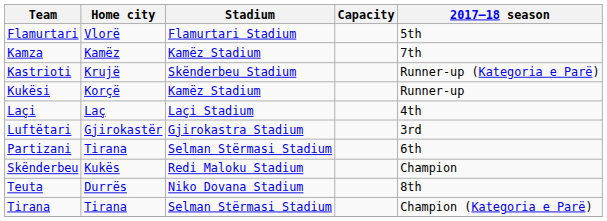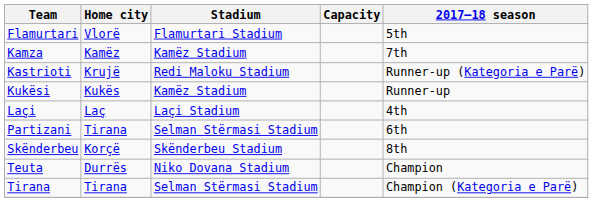Kastrioti | Stadium: Skënderbeu Stadium -> Redi Maloku Stadium
Kukësi | Home city: Korçë -> Kukës
- row: Luftëtari | Gjirokastër | Gjirokastra Stadium | 3rd
Skënderbeu | Home city: Kukës -> Korçë
Skënderbeu | Stadium: Redi Maloku Stadium -> Skënderbeu Stadium
Skënderbeu | 2017–18 season: Champion -> 8th
Teuta | 2017–18 season: 8th -> Champion
